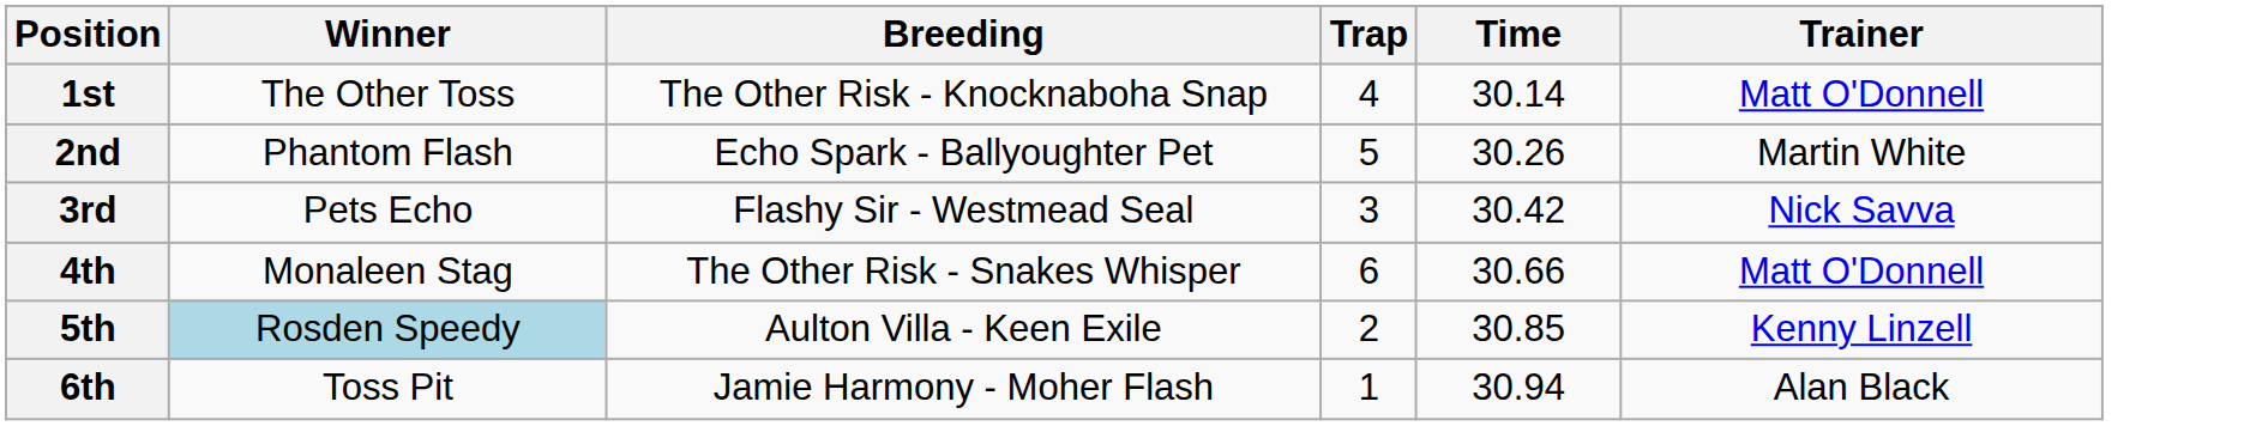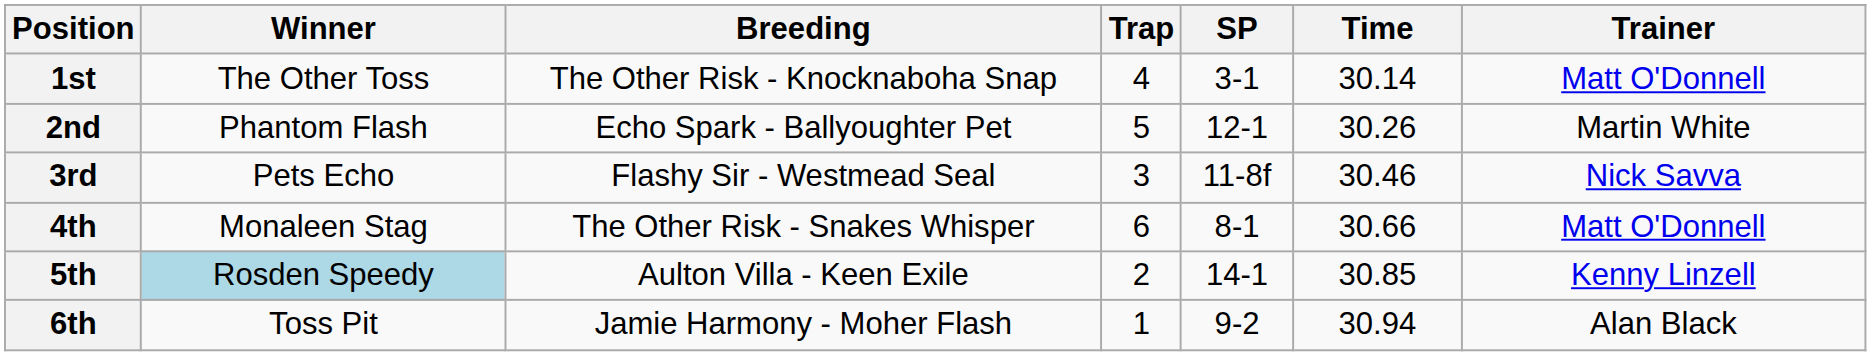+ column: SP | 3-1 | 12-1 | 11-8f | 8-1 | 14-1 | 9-2
3rd | Time: 30.42 -> 30.46
